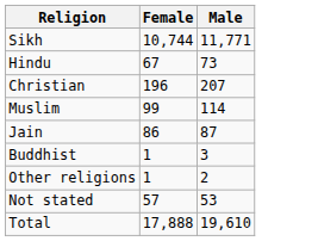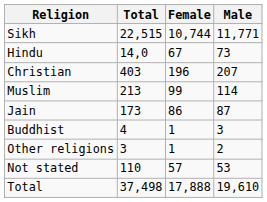+ column: Total | 22,515 | 14,0 | 403 | 213 | 173 | 4 | 3 | 110 | 37,498
